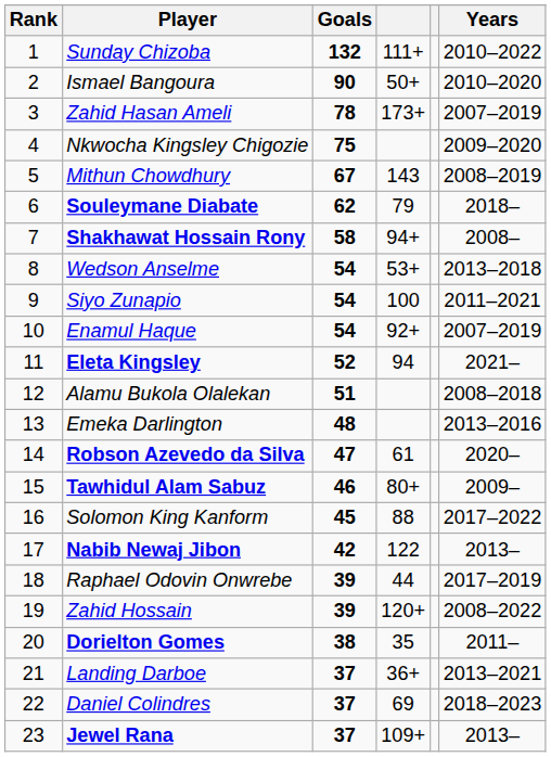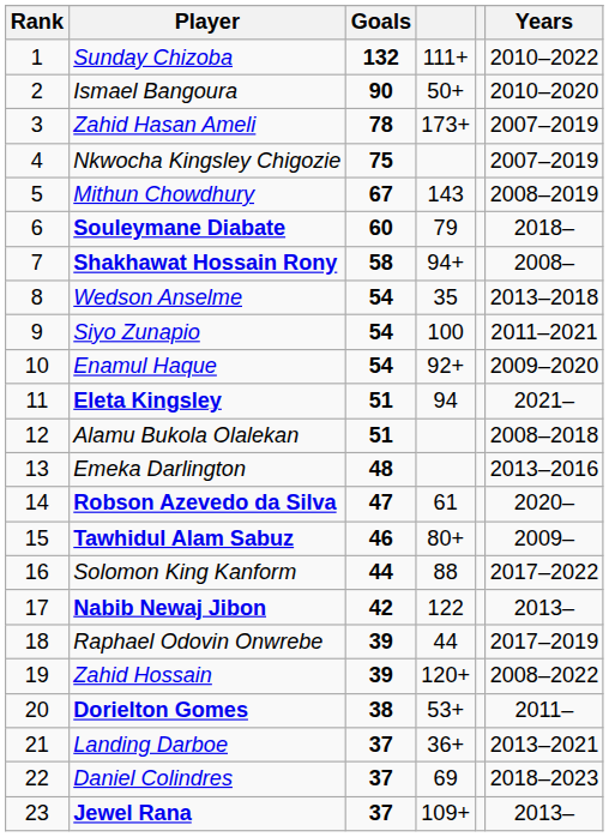Nkwocha Kingsley Chigozie | Years: 2009–2020 -> 2007–2019
Souleymane Diabate | Goals: 62 -> 60
Wedson Anselme | column 4: 53+ -> 35
Enamul Haque | Years: 2007–2019 -> 2009–2020
Eleta Kingsley | Goals: 52 -> 51
Solomon King Kanform | Goals: 45 -> 44
Dorielton Gomes | column 4: 35 -> 53+
